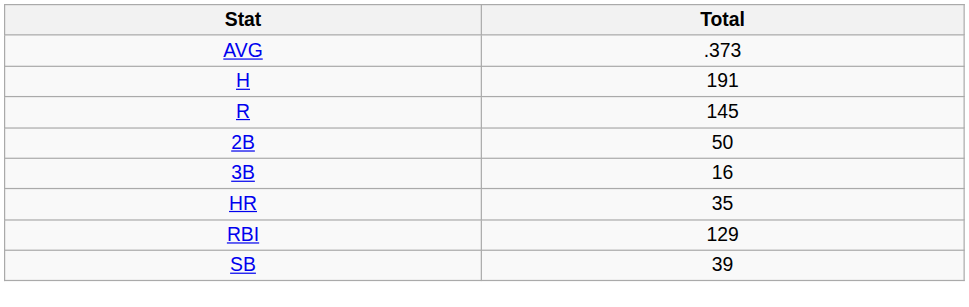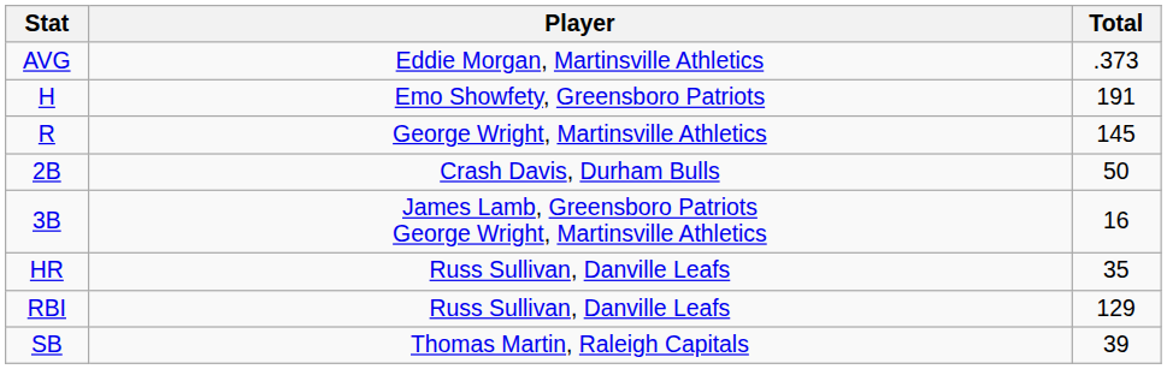+ column: Player | Eddie Morgan, Martinsville Athletics | Emo Showfety, Greensboro Patriots | George Wright, Martinsville Athletics | Crash Davis, Durham Bulls | James Lamb, Greensboro Patriots George Wright, Martinsville Athletics | Russ Sullivan, Danville Leafs | Russ Sullivan, Danville Leafs | Thomas Martin, Raleigh Capitals
